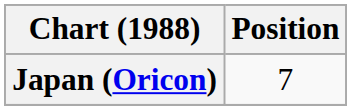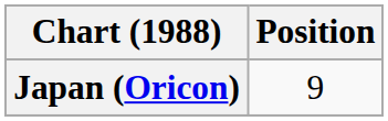Japan (Oricon) | Position: 7 -> 9
